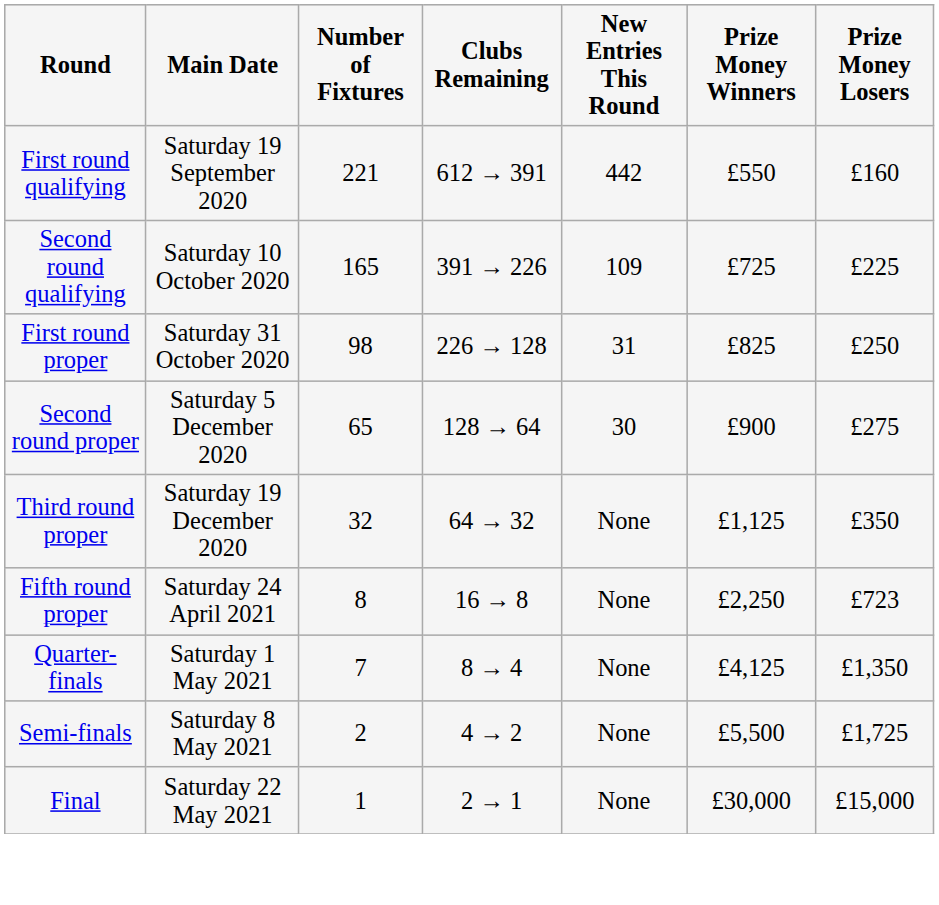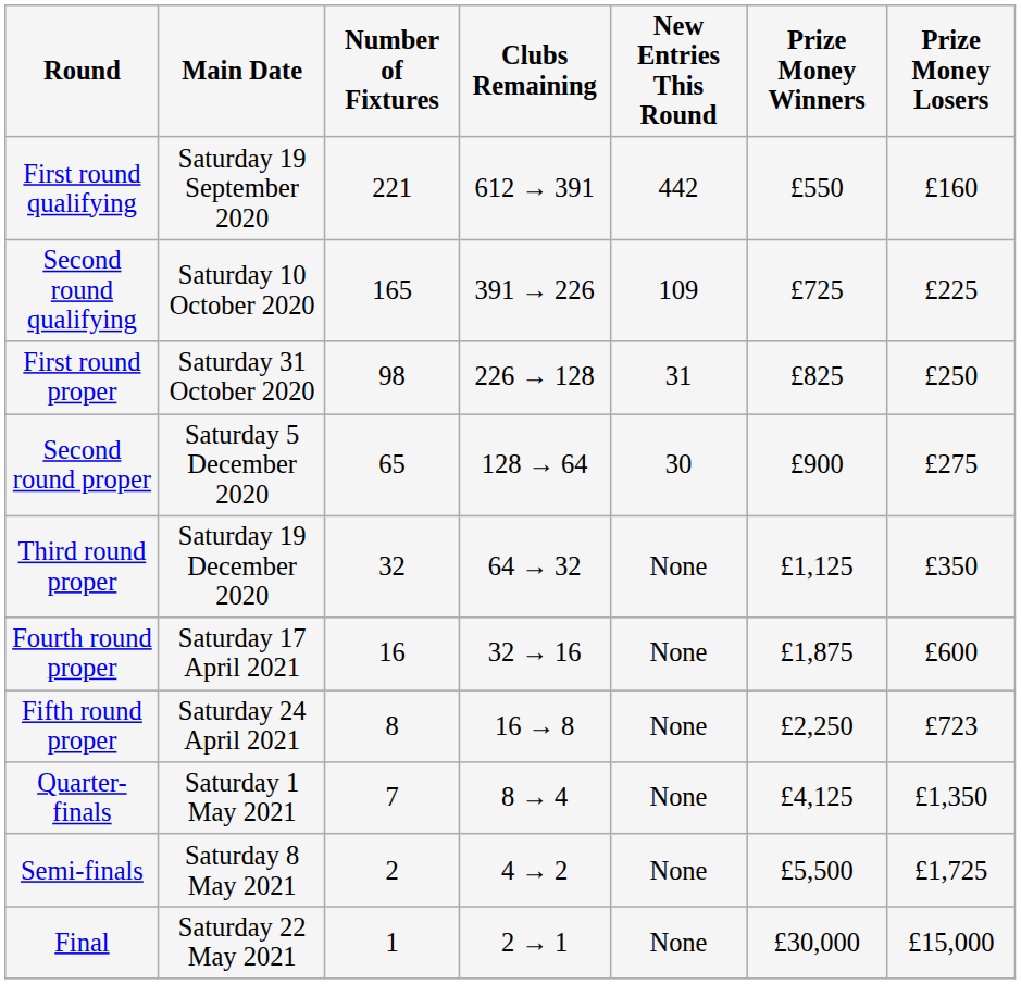+ row: Fourth round proper | Saturday 17 April 2021 | 16 | 32 → 16 | None | £1,875 | £600
